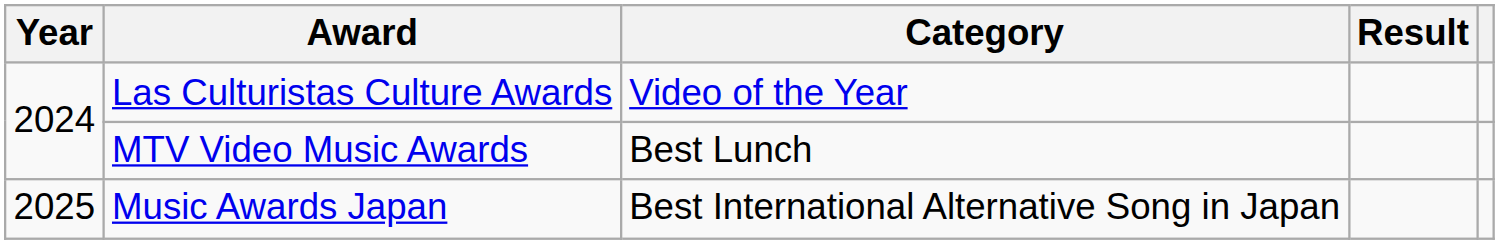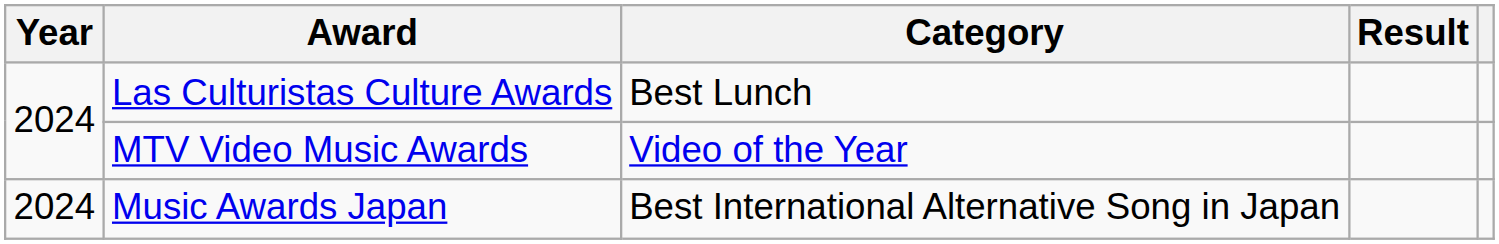Las Culturistas Culture Awards | Category: Video of the Year -> Best Lunch
MTV Video Music Awards | Category: Best Lunch -> Video of the Year
Music Awards Japan | Year: 2025 -> 2024
